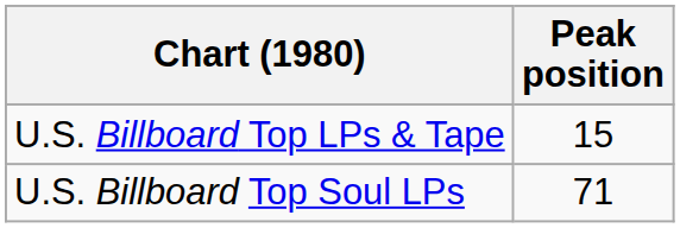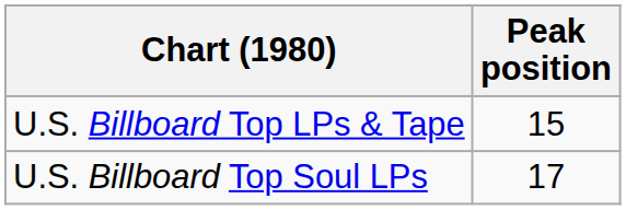U.S. Billboard Top Soul LPs | Peak position: 71 -> 17
